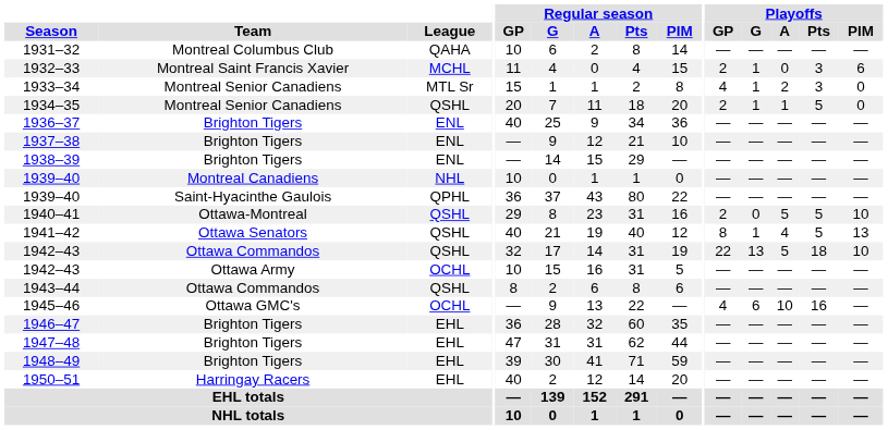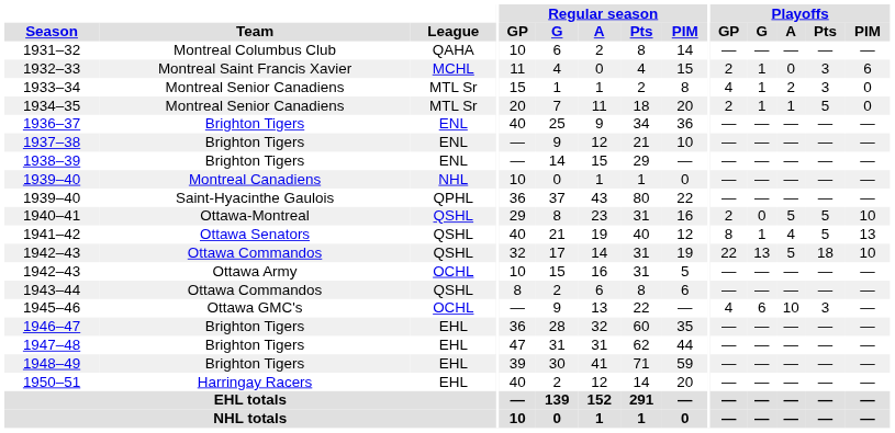1934–35 | League: QSHL -> MTL Sr
1945–46 | Playoffs / Pts: 16 -> 3
